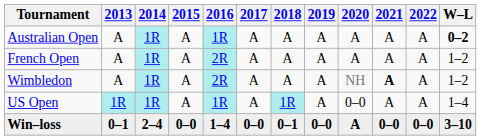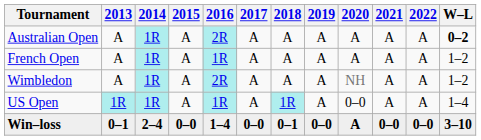Australian Open | 2016: 1R -> 2R
French Open | 2016: 2R -> 1R
Wimbledon | 2021: bold -> normal
